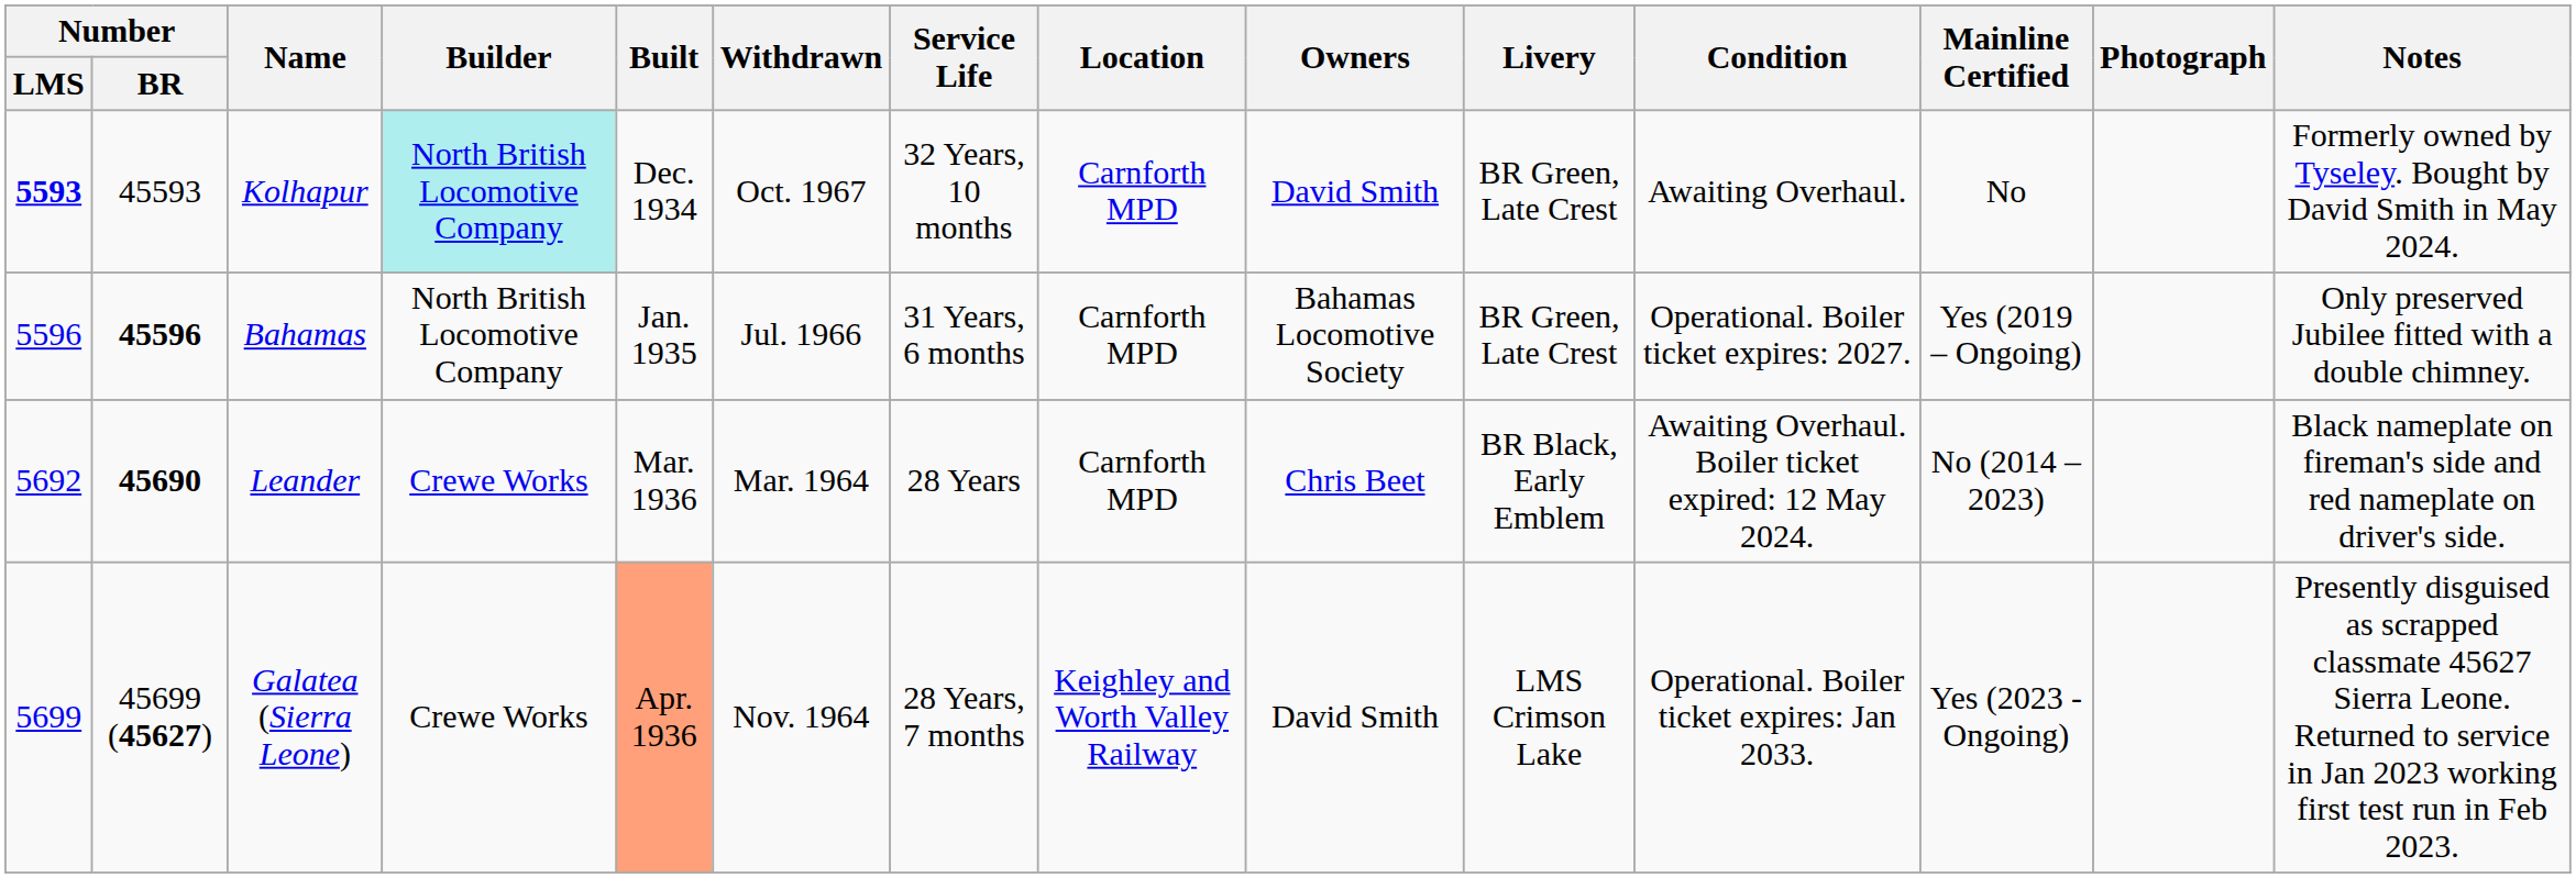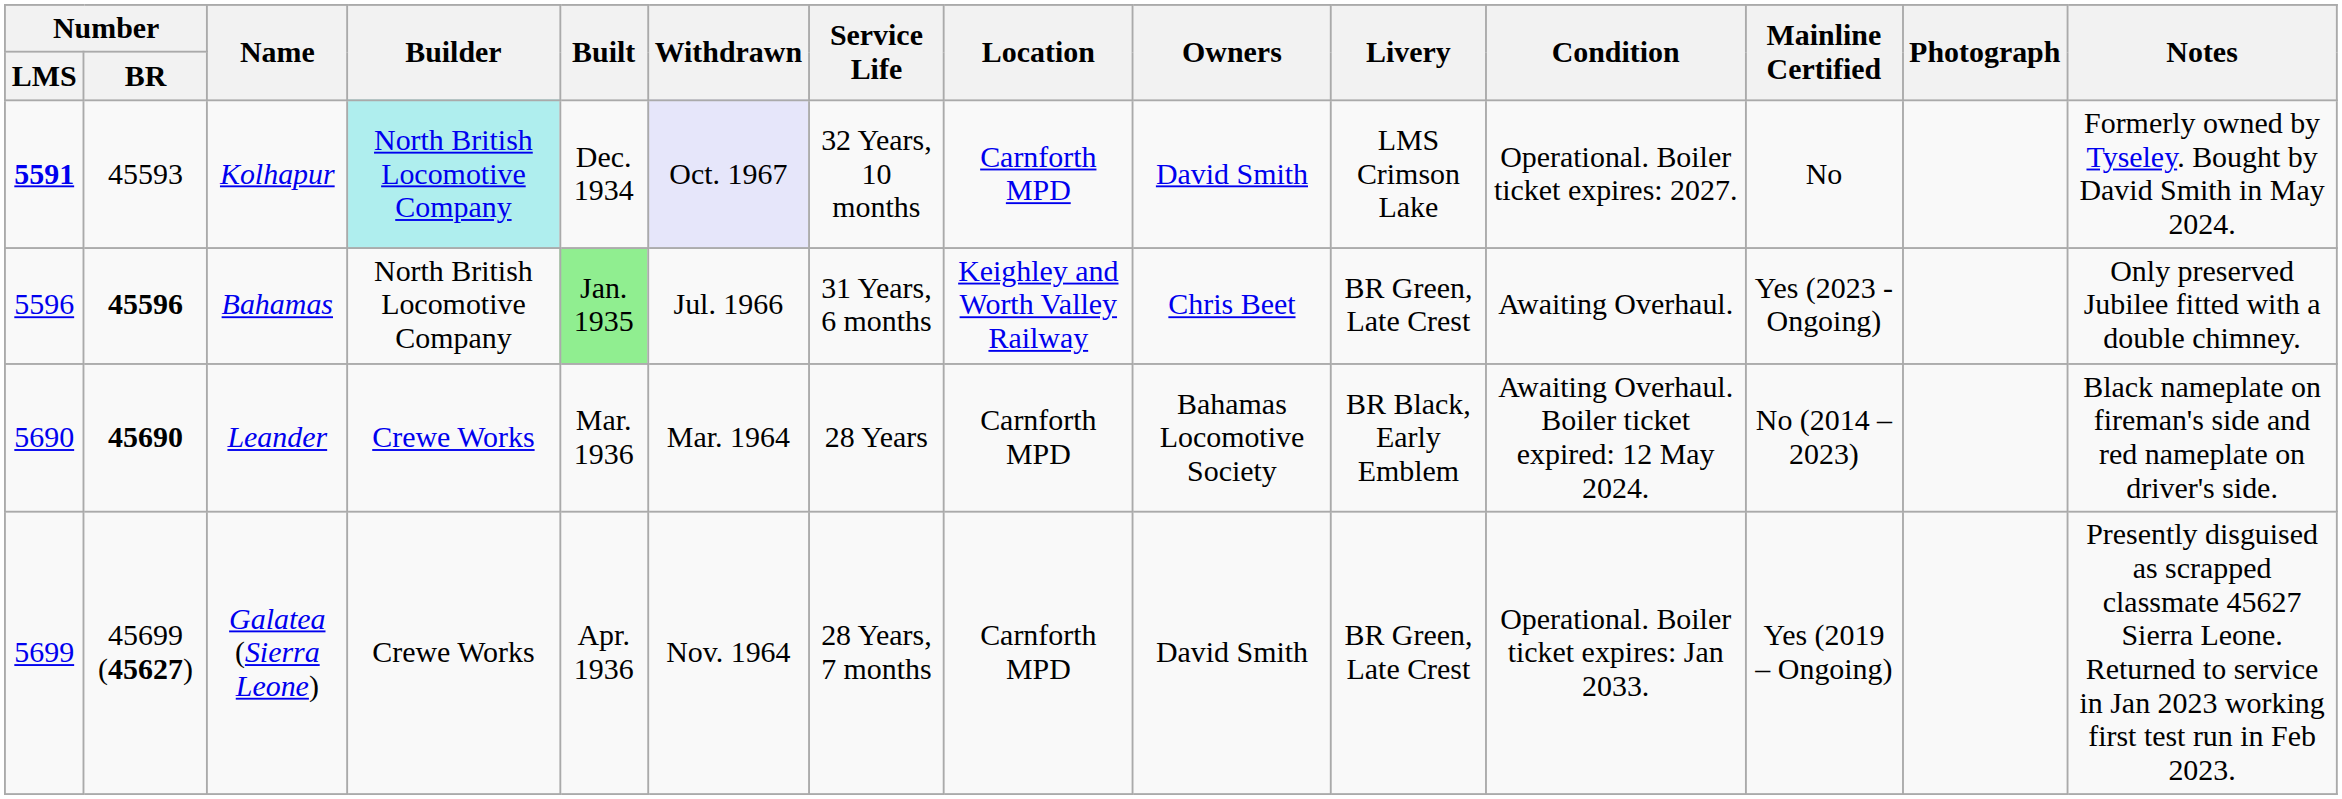Kolhapur | Number / LMS: 5593 -> 5591
Kolhapur | Withdrawn: no background -> lavender background
Kolhapur | Livery: BR Green, Late Crest -> LMS Crimson Lake
Kolhapur | Condition: Awaiting Overhaul. -> Operational. Boiler ticket expires: 2027.
Bahamas | Built: no background -> lightgreen background
Bahamas | Location: Carnforth MPD -> Keighley and Worth Valley Railway
Bahamas | Owners: Bahamas Locomotive Society -> Chris Beet
Bahamas | Condition: Operational. Boiler ticket expires: 2027. -> Awaiting Overhaul.
Bahamas | Mainline Certified: Yes (2019 – Ongoing) -> Yes (2023 - Ongoing)
Leander | Number / LMS: 5692 -> 5690
Leander | Owners: Chris Beet -> Bahamas Locomotive Society
Galatea (Sierra Leone) | Built: lightsalmon background -> no background
Galatea (Sierra Leone) | Location: Keighley and Worth Valley Railway -> Carnforth MPD
Galatea (Sierra Leone) | Livery: LMS Crimson Lake -> BR Green, Late Crest
Galatea (Sierra Leone) | Mainline Certified: Yes (2023 - Ongoing) -> Yes (2019 – Ongoing)
